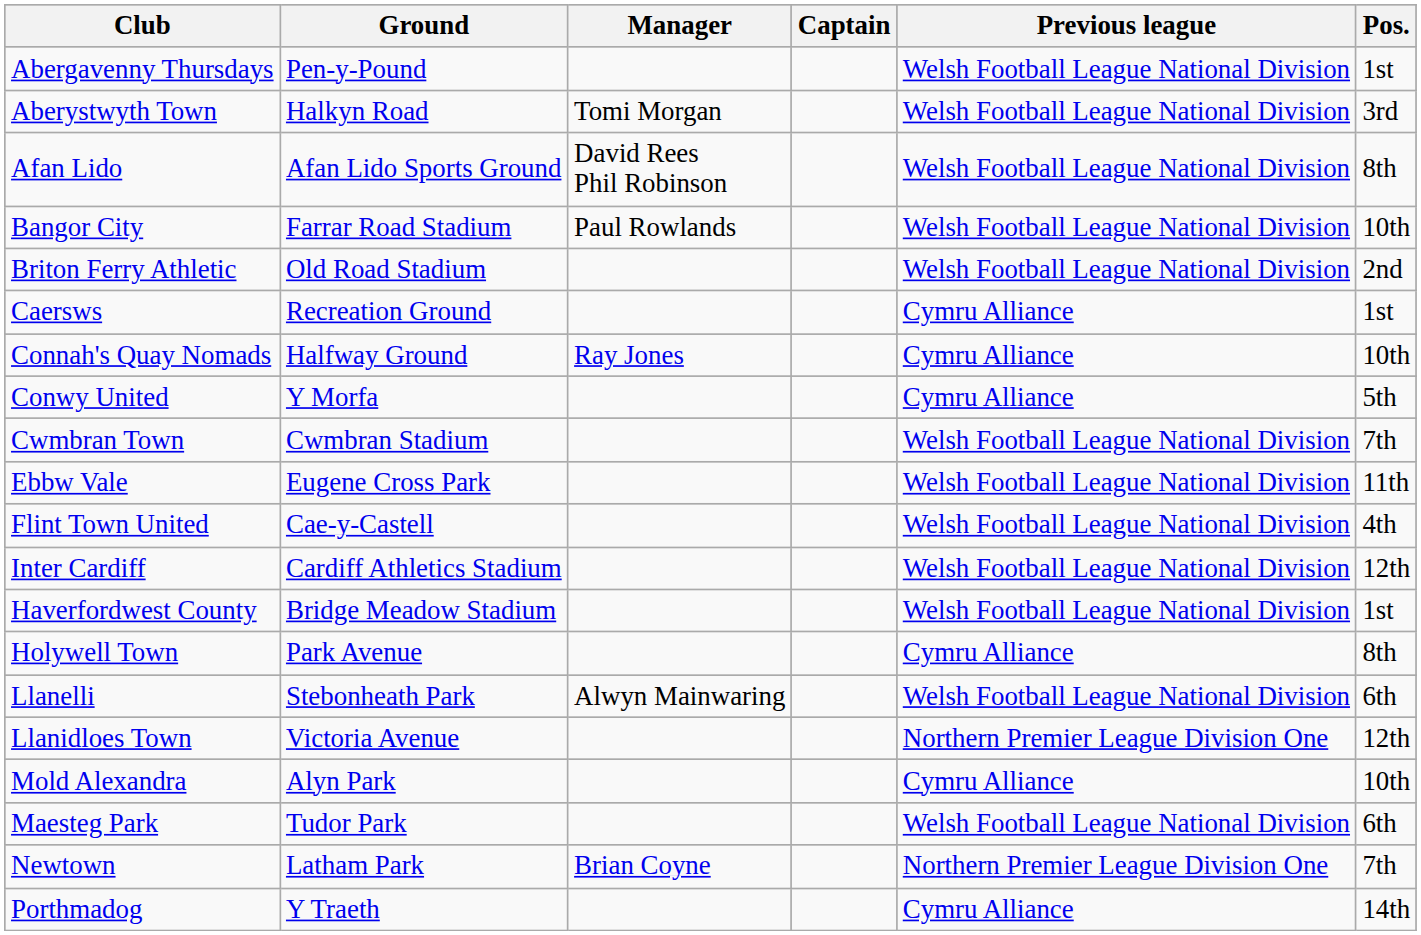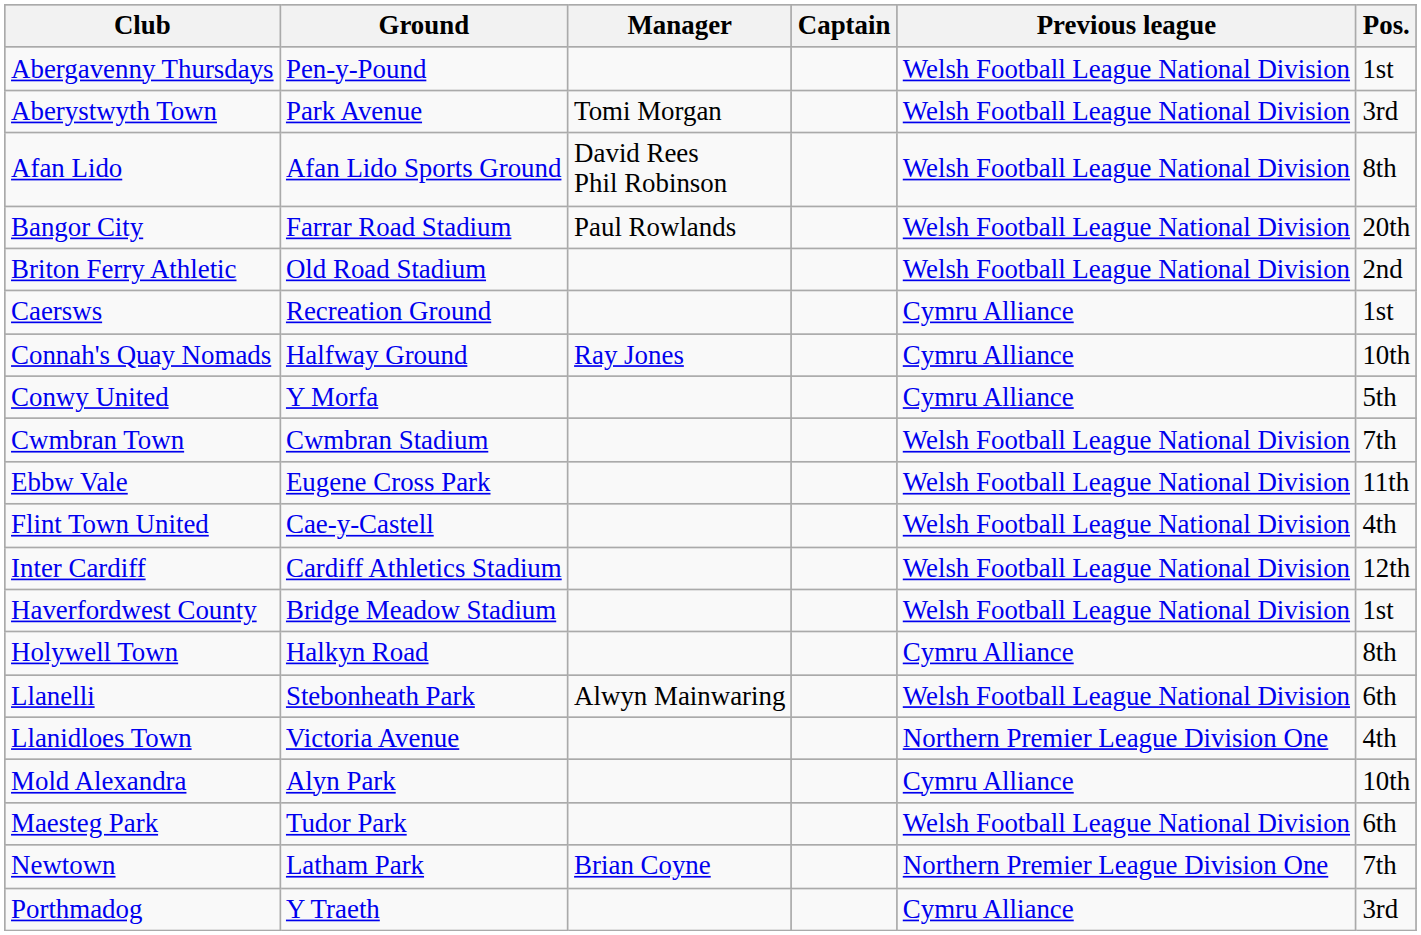Aberystwyth Town | Ground: Halkyn Road -> Park Avenue
Bangor City | Pos.: 10th -> 20th
Holywell Town | Ground: Park Avenue -> Halkyn Road
Llanidloes Town | Pos.: 12th -> 4th
Porthmadog | Pos.: 14th -> 3rd
